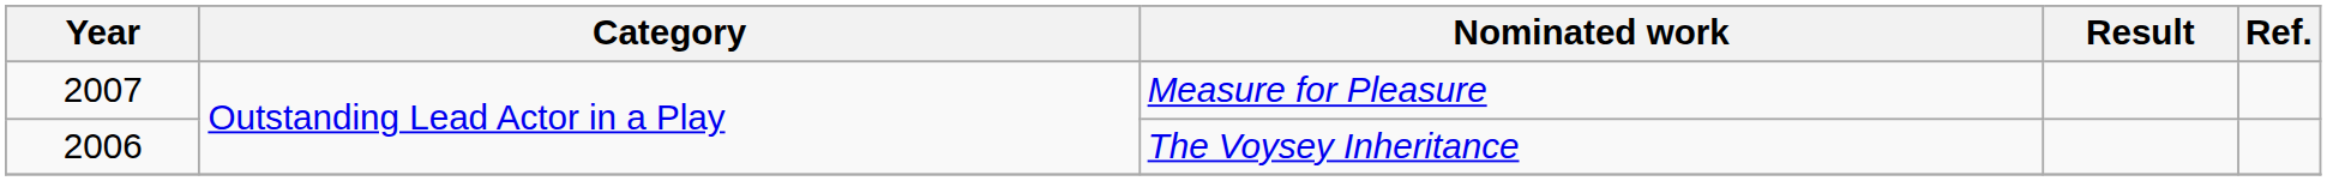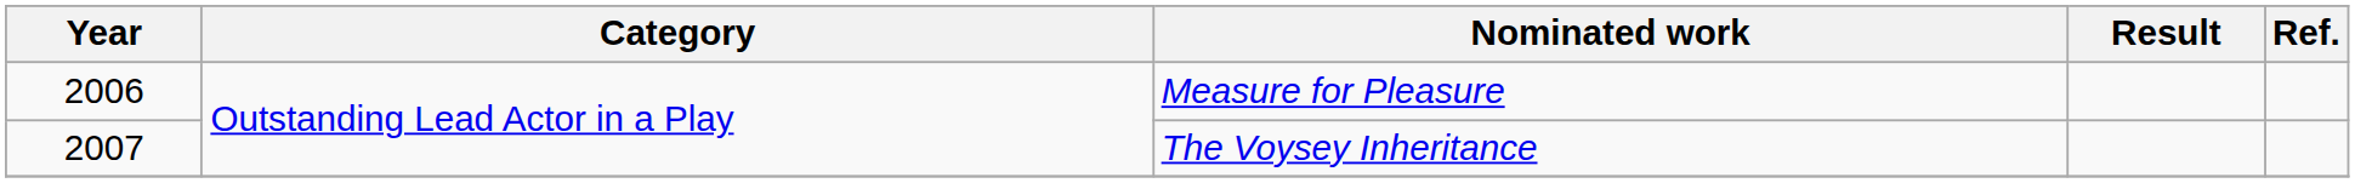Measure for Pleasure | Year: 2007 -> 2006
The Voysey Inheritance | Year: 2006 -> 2007
